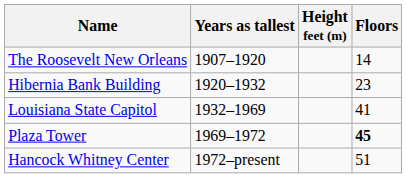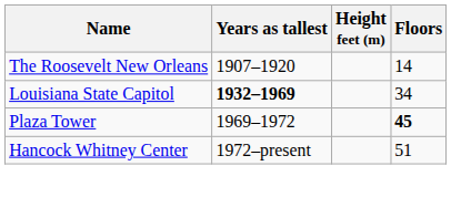- row: Hibernia Bank Building | 1920–1932 | 23
Louisiana State Capitol | Years as tallest: normal -> bold
Louisiana State Capitol | Floors: 41 -> 34
